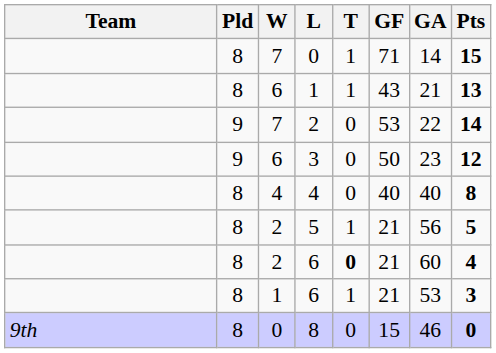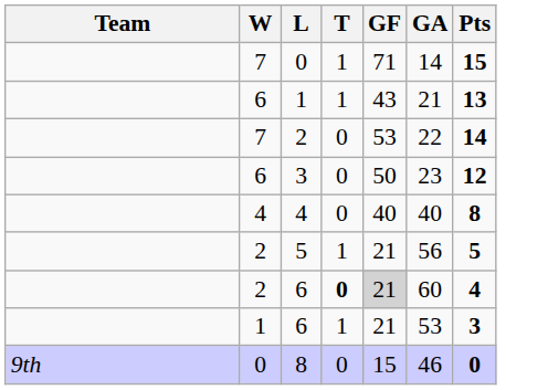- column: Pld | 8 | 8 | 9 | 9 | 8 | 8 | 8 | 8 | 8
2 / 6 | GF: no background -> lightgrey background
